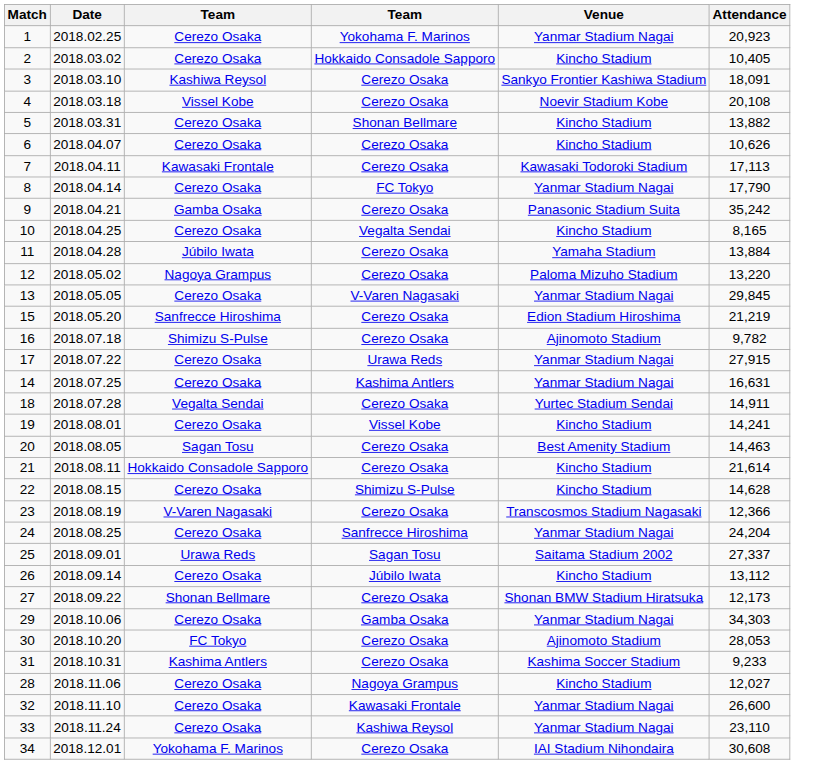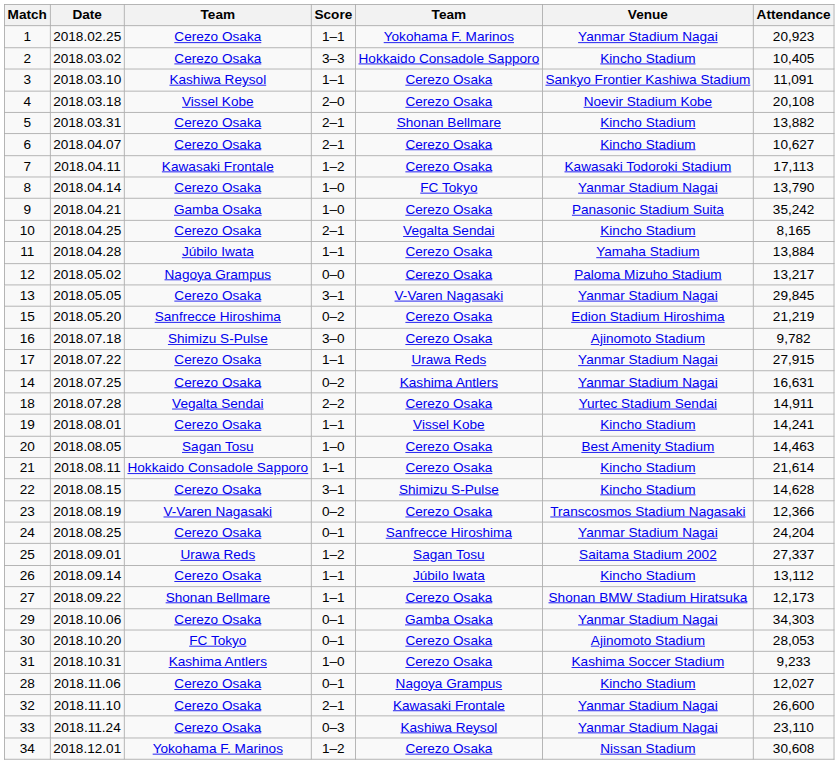+ column: Score | 1–1 | 3–3 | 1–1 | 2–0 | 2–1 | 2–1 | 1–2 | 1–0 | 1–0 | 2–1 | 1–1 | 0–0 | 3–1 | 0–2 | 3–0 | 1–1 | 0–2 | 2–2 | 1–1 | 1–0 | 1–1 | 3–1 | 0–2 | 0–1 | 1–2 | 1–1 | 1–1 | 0–1 | 0–1 | 1–0 | 0–1 | 2–1 | 0–3 | 1–2
3 | Attendance: 18,091 -> 11,091
6 | Attendance: 10,626 -> 10,627
8 | Attendance: 17,790 -> 13,790
12 | Attendance: 13,220 -> 13,217
34 | Venue: IAI Stadium Nihondaira -> Nissan Stadium
